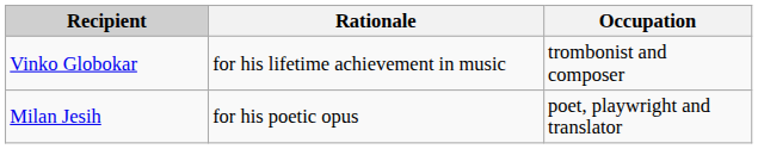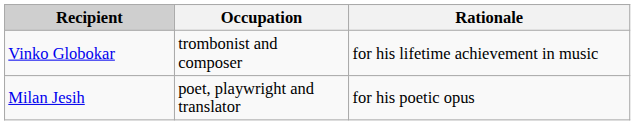columns swapped: Occupation <-> Rationale
